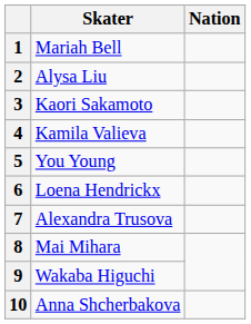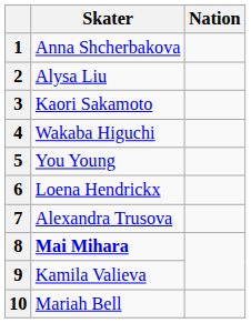1 | Skater: Mariah Bell -> Anna Shcherbakova
4 | Skater: Kamila Valieva -> Wakaba Higuchi
8 | Skater: normal -> bold
9 | Skater: Wakaba Higuchi -> Kamila Valieva
10 | Skater: Anna Shcherbakova -> Mariah Bell
